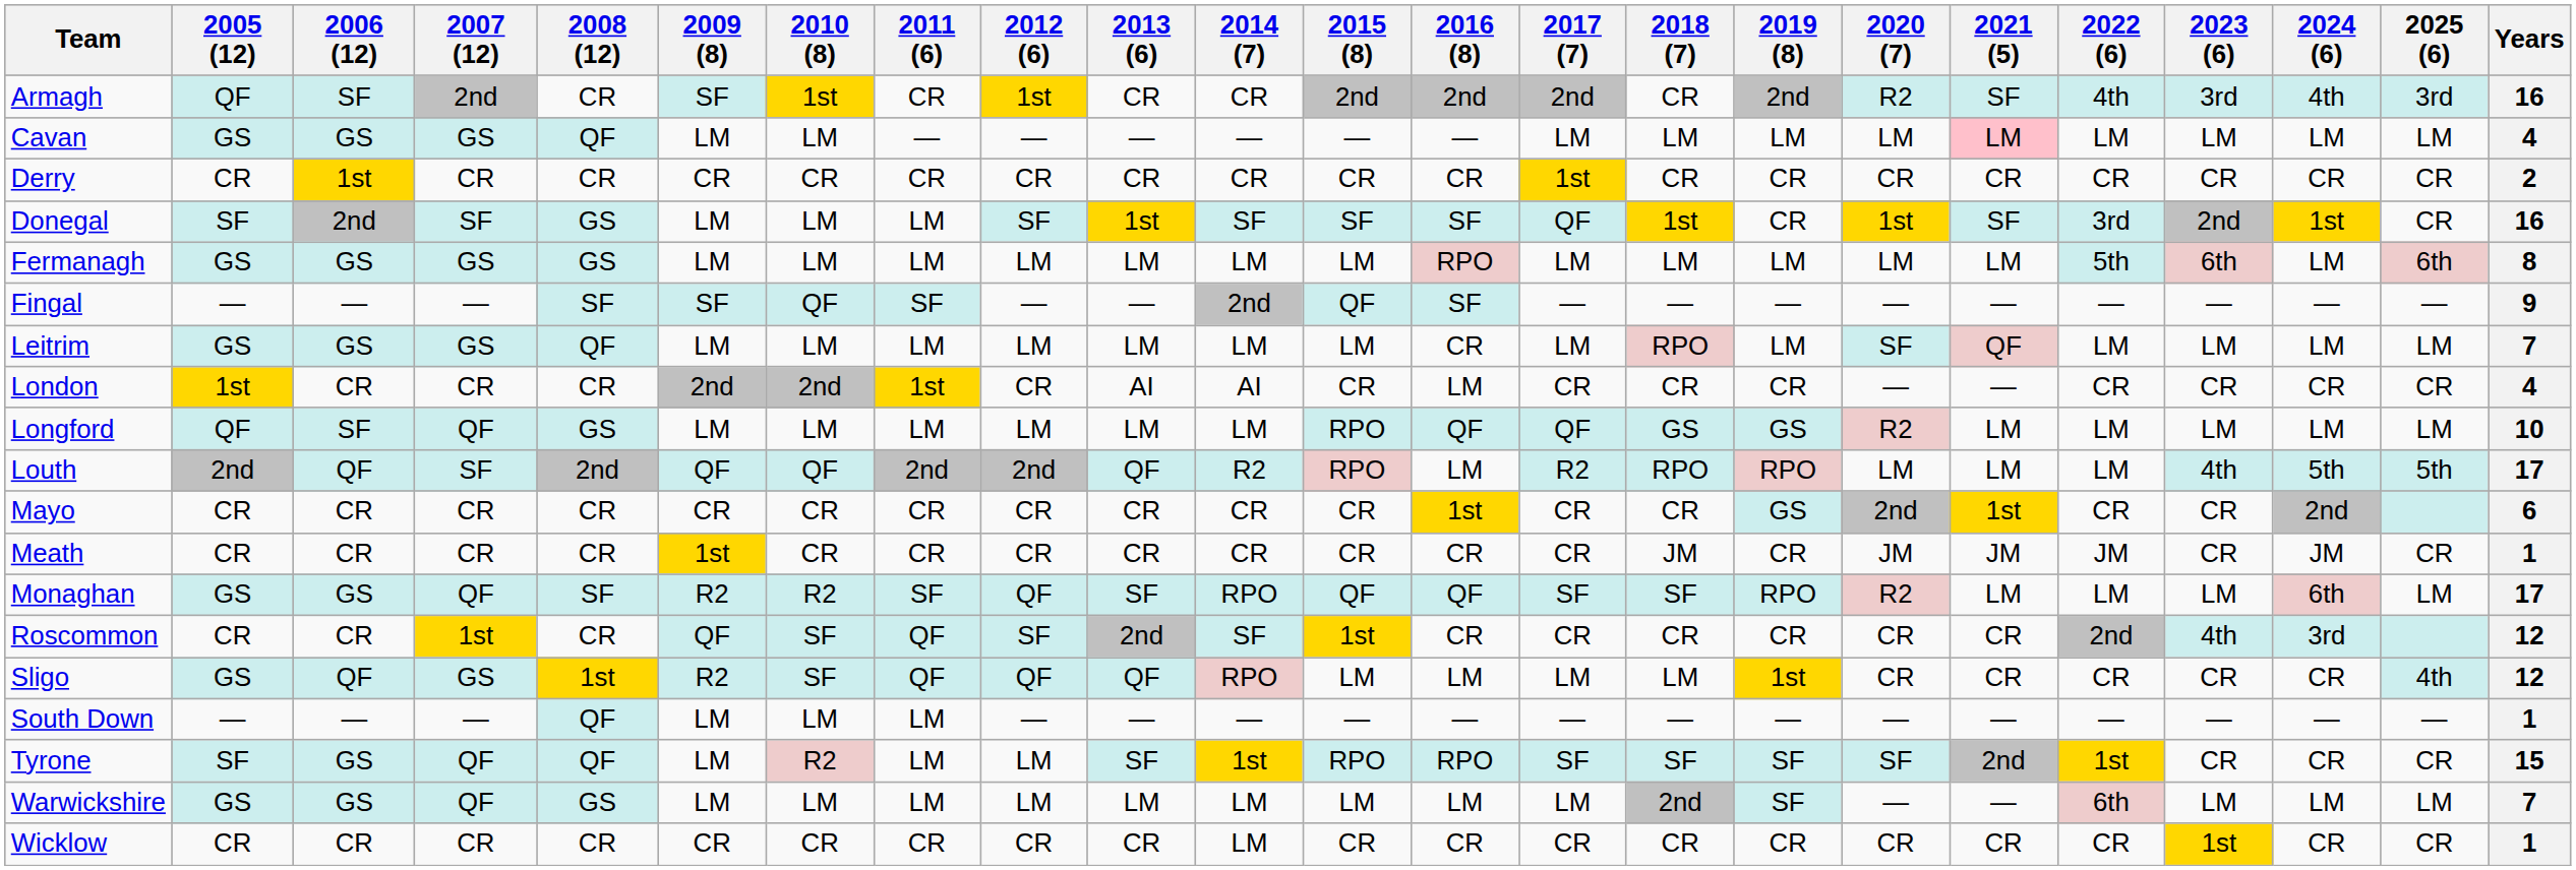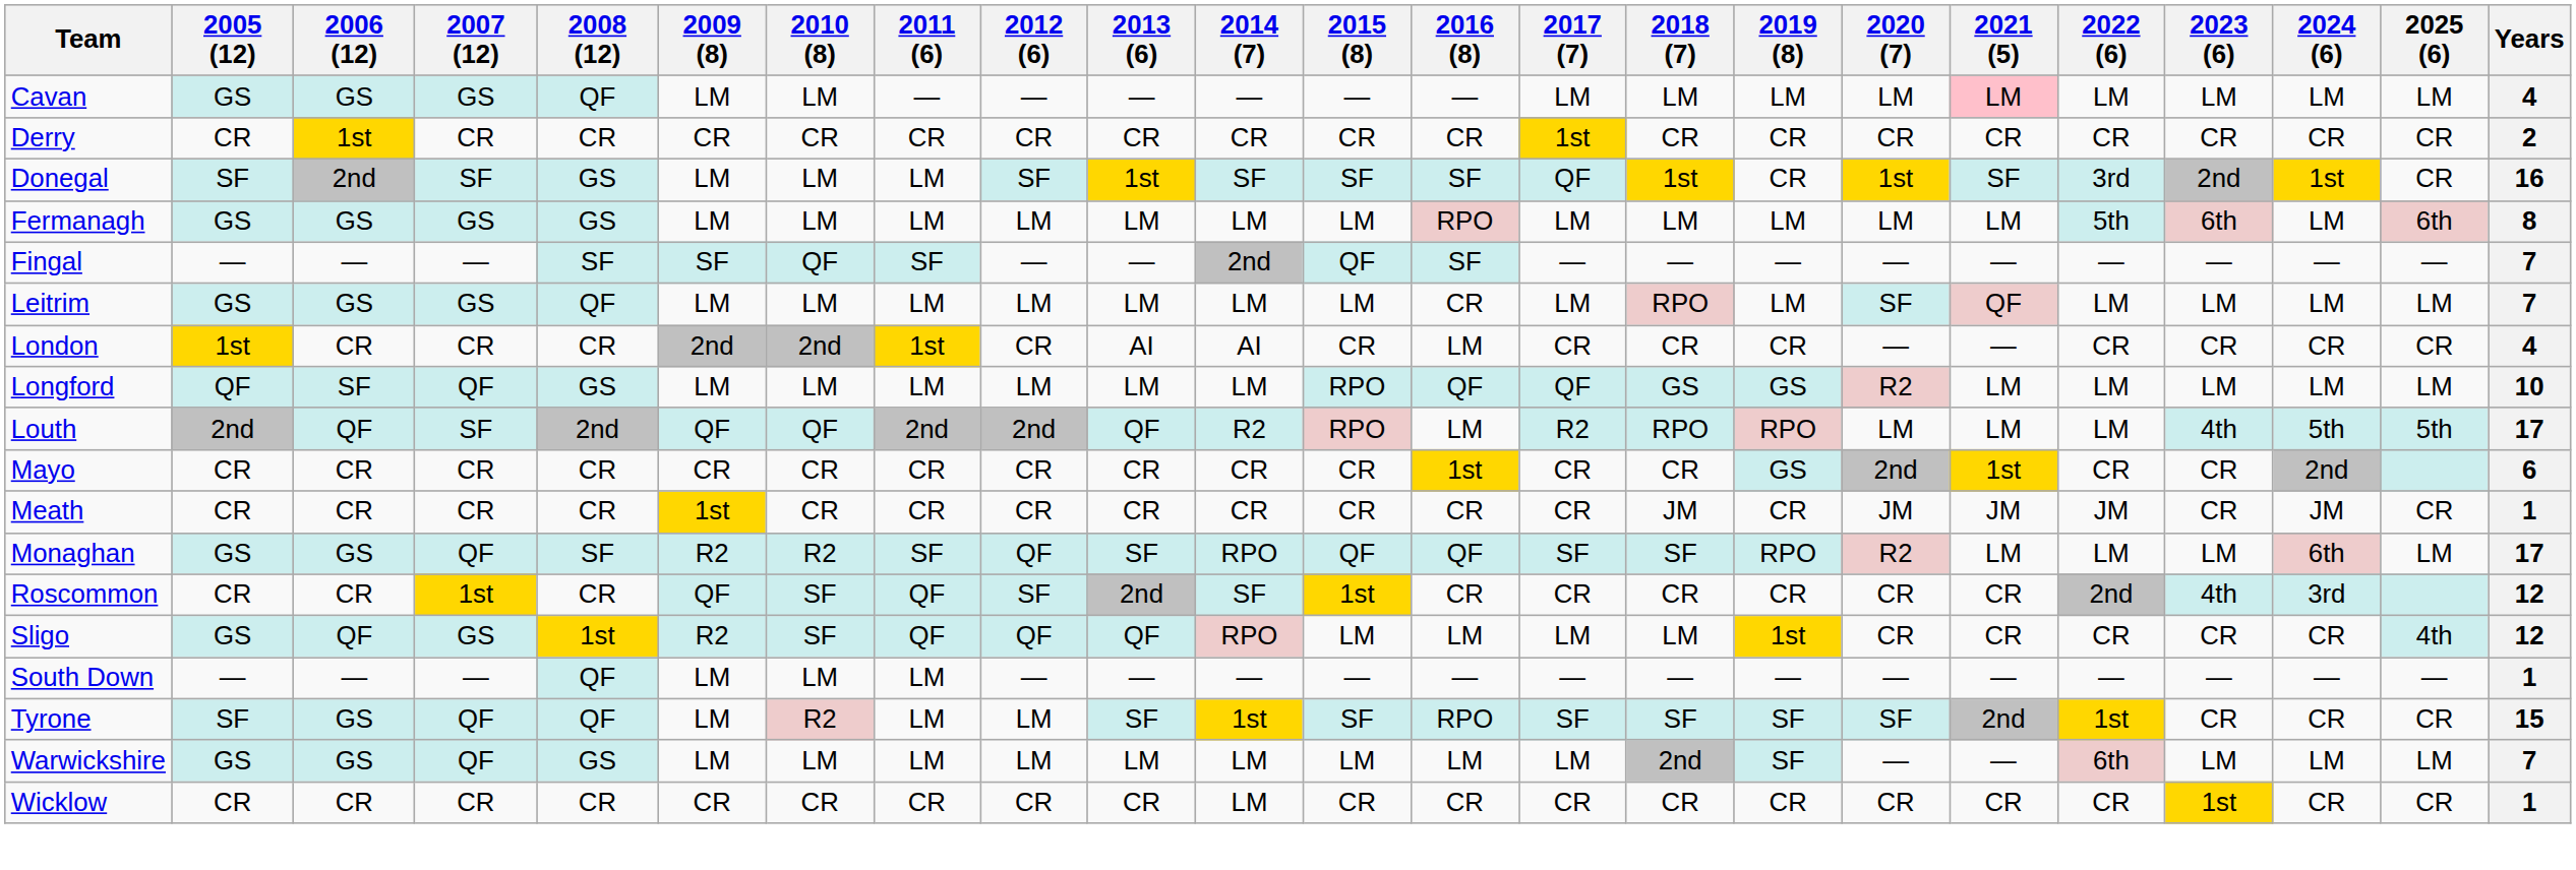- row: Armagh | QF | SF | 2nd | CR | SF | 1st | CR | 1st | CR | CR | 2nd | 2nd | 2nd | CR | 2nd | R2 | SF | 4th | 3rd | 4th | 3rd | 16
Fingal | Years: 9 -> 7
Tyrone | 2015 (8): RPO -> SF
